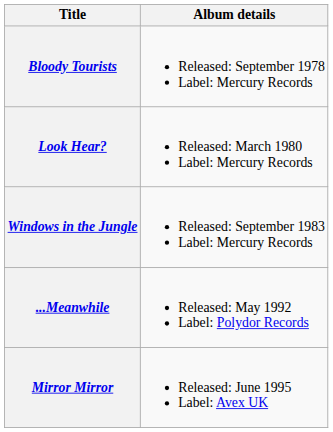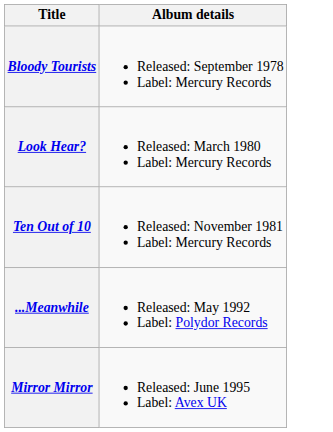+ row: Ten Out of 10 | Released: November 1981 Label: Mercury Records
- row: Windows in the Jungle | Released: September 1983 Label: Mercury Records
